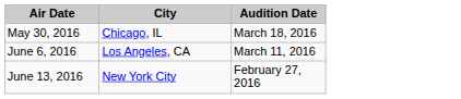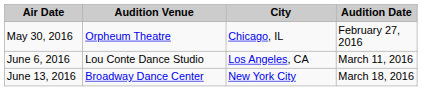+ column: Audition Venue | Orpheum Theatre | Lou Conte Dance Studio | Broadway Dance Center
May 30, 2016 | Audition Date: March 18, 2016 -> February 27, 2016
June 13, 2016 | Audition Date: February 27, 2016 -> March 18, 2016
